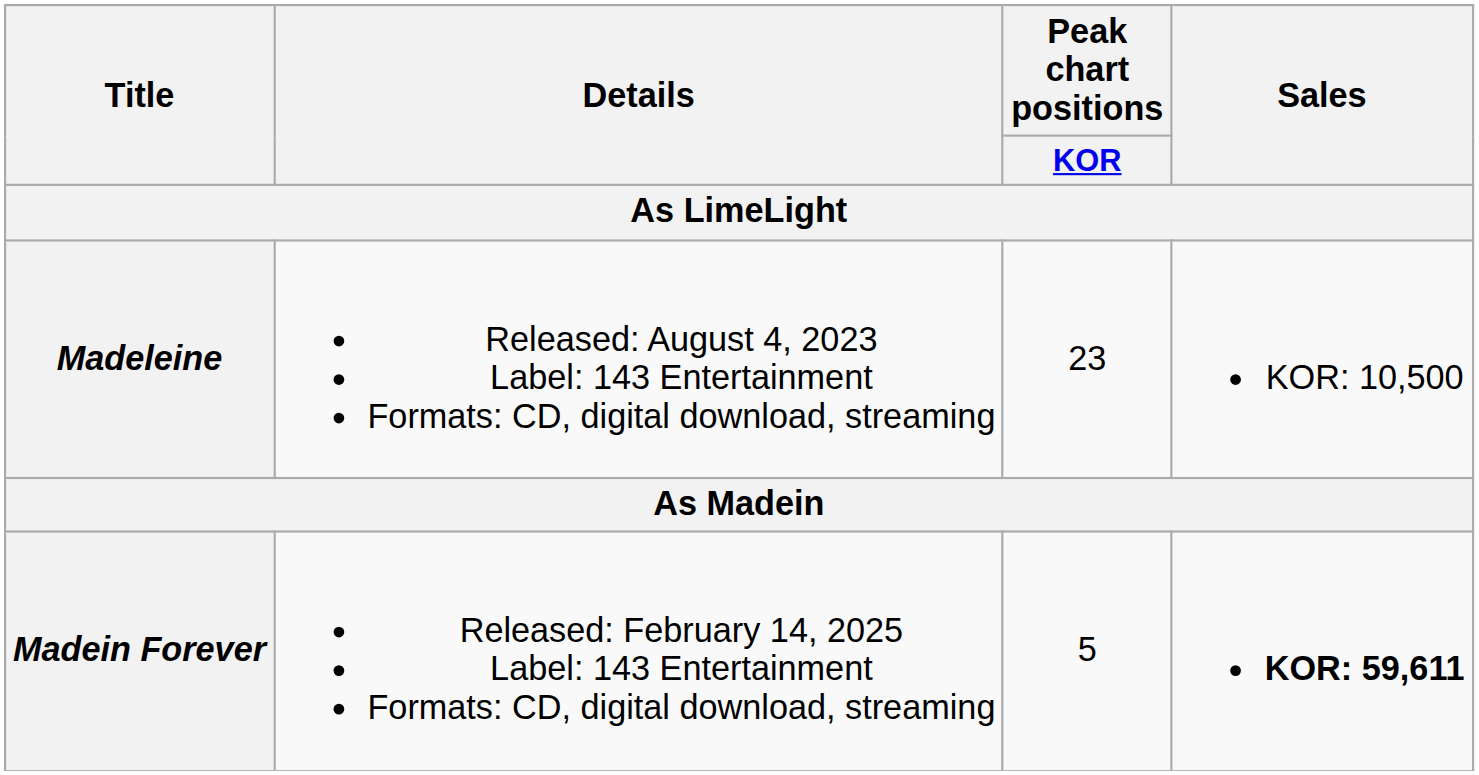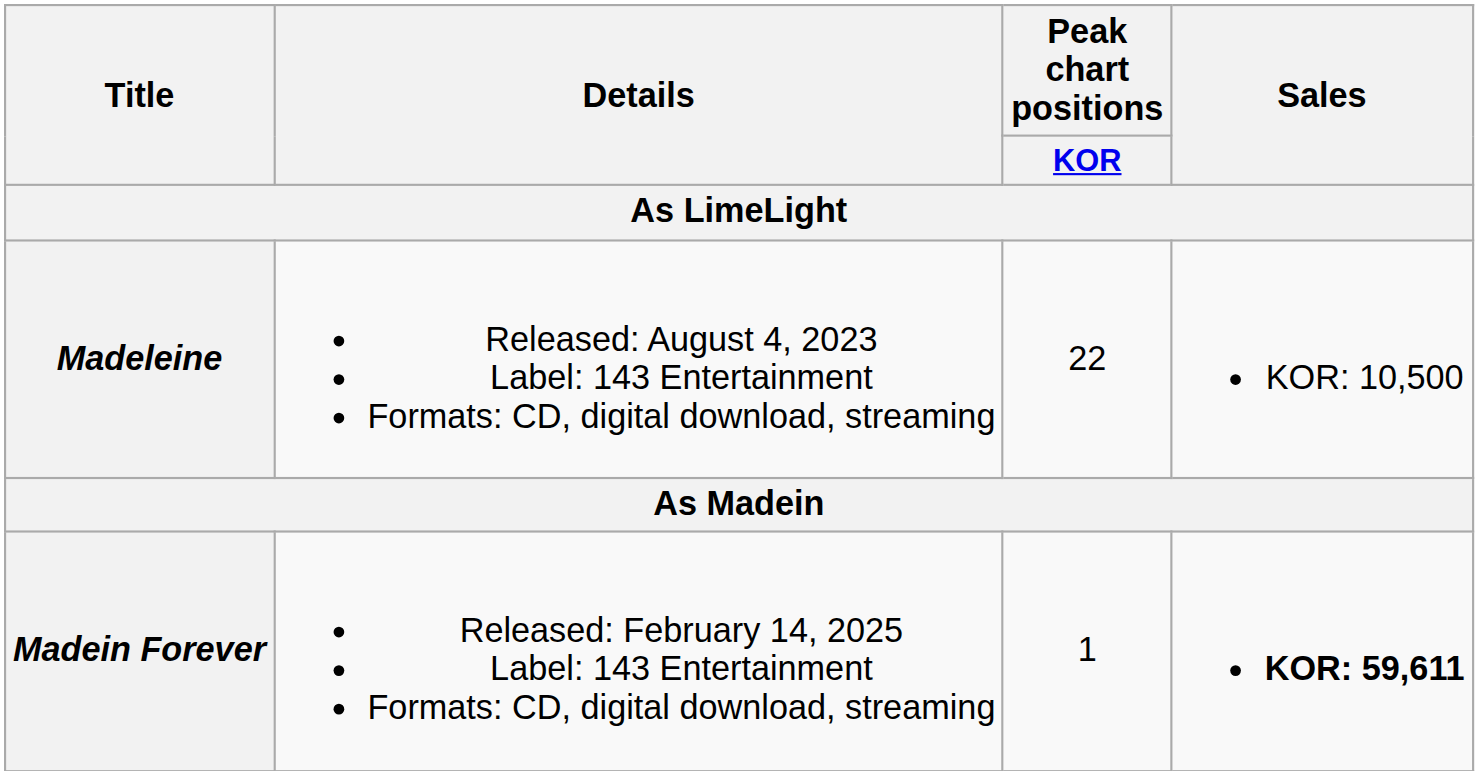Madeleine | Peak chart positions / KOR / As LimeLight: 23 -> 22
Madein Forever | Peak chart positions / KOR / As LimeLight: 5 -> 1
